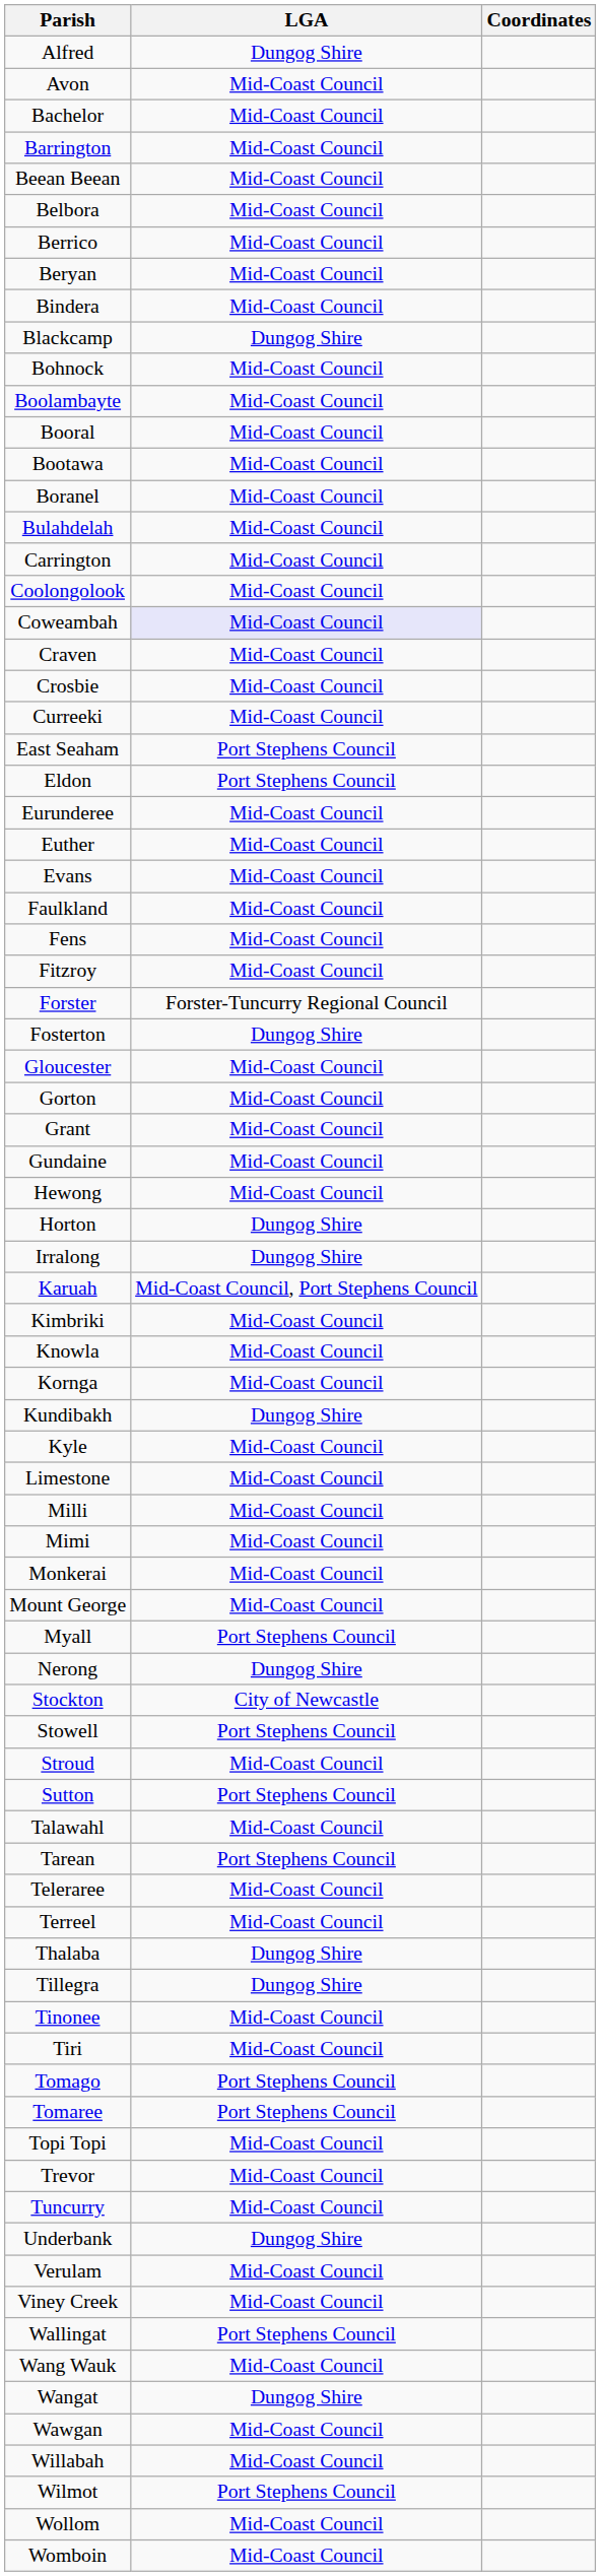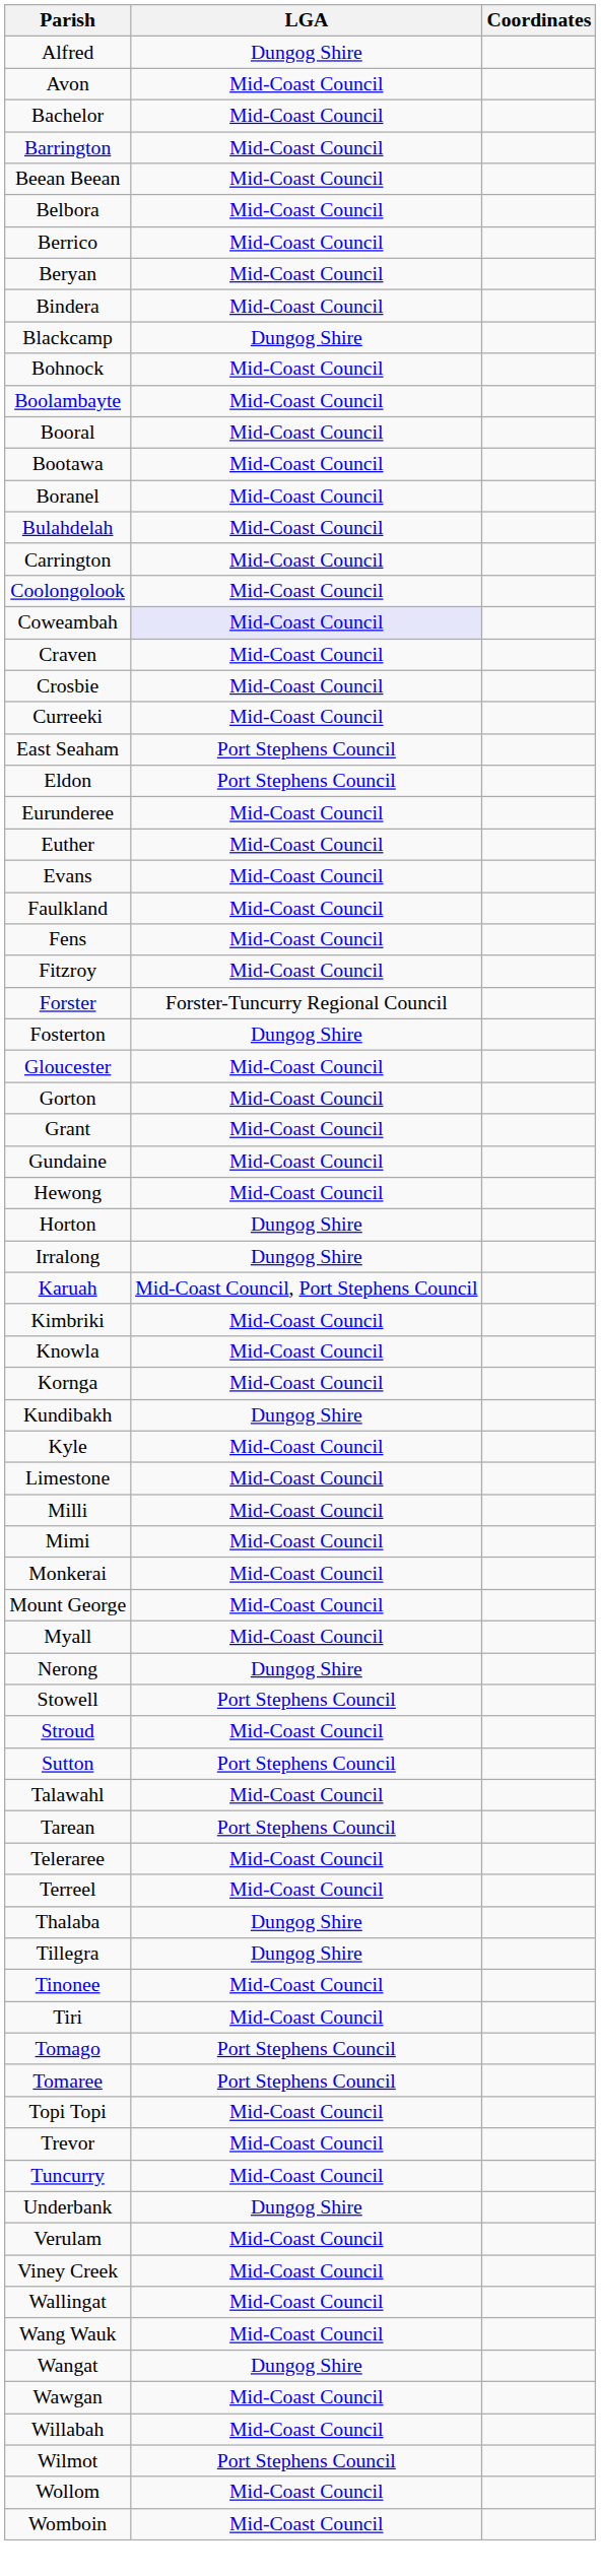Myall | LGA: Port Stephens Council -> Mid-Coast Council
- row: Stockton | City of Newcastle
Wallingat | LGA: Port Stephens Council -> Mid-Coast Council
